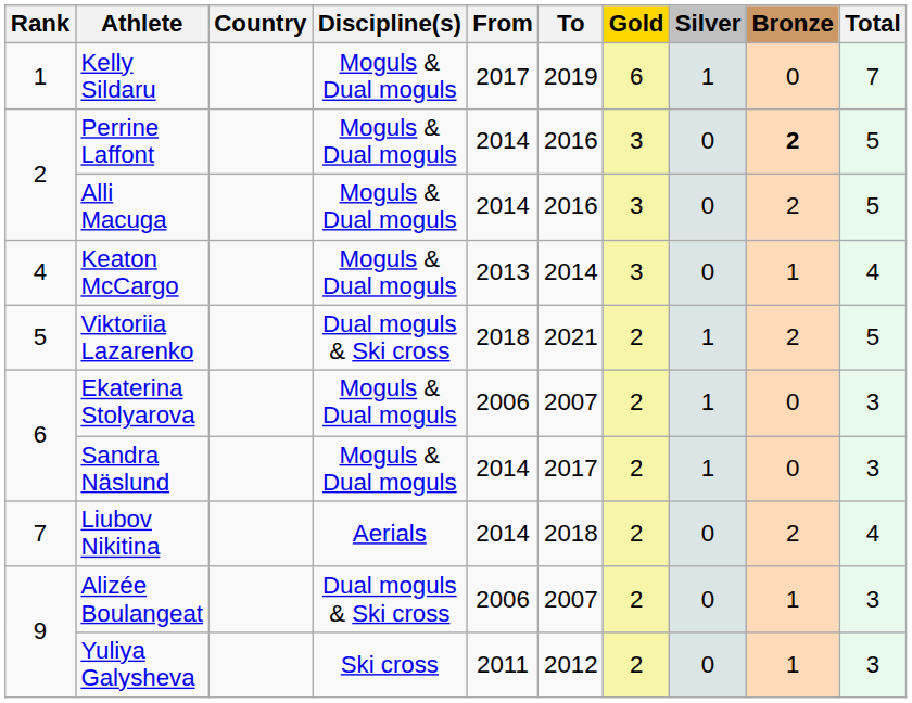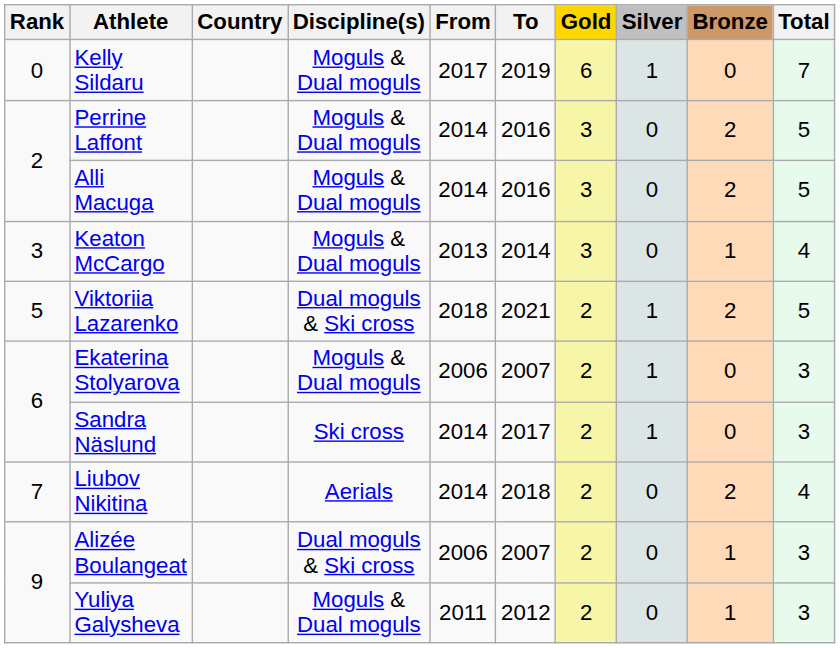Kelly Sildaru | Rank: 1 -> 0
Perrine Laffont | Bronze: bold -> normal
Keaton McCargo | Rank: 4 -> 3
Sandra Näslund | Discipline(s): Moguls & Dual moguls -> Ski cross
Yuliya Galysheva | Discipline(s): Ski cross -> Moguls & Dual moguls
